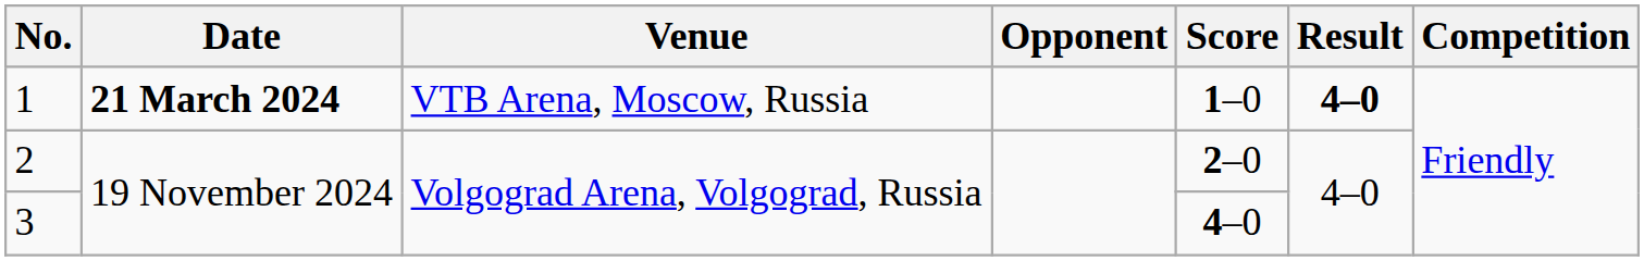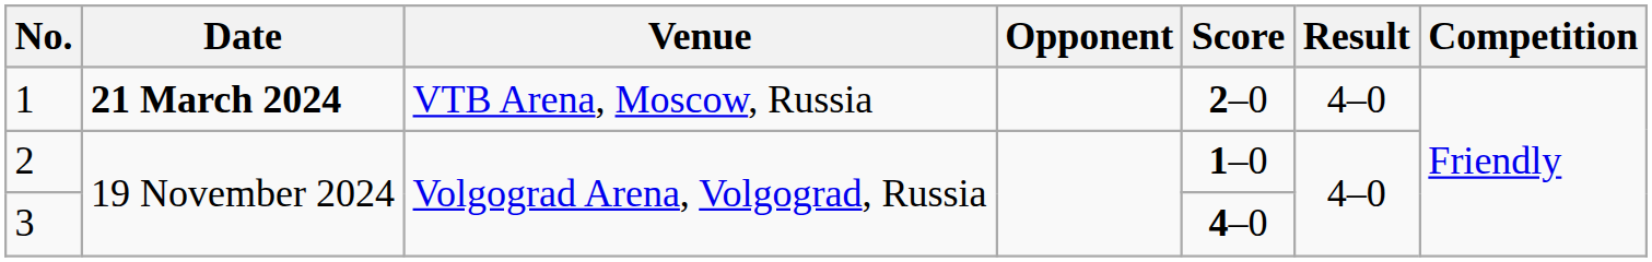1 | Score: 1–0 -> 2–0
1 | Result: bold -> normal
2 | Score: 2–0 -> 1–0
